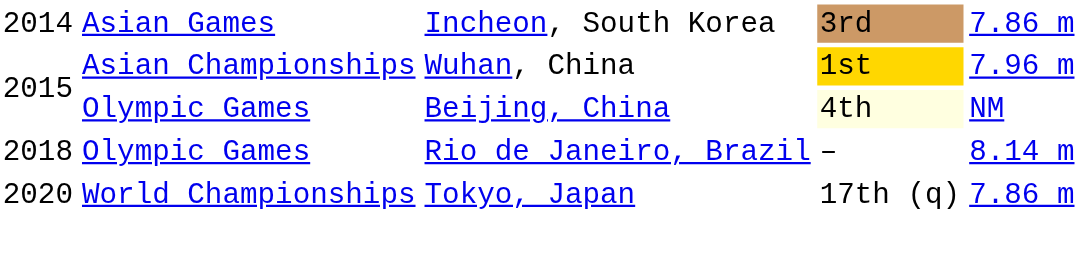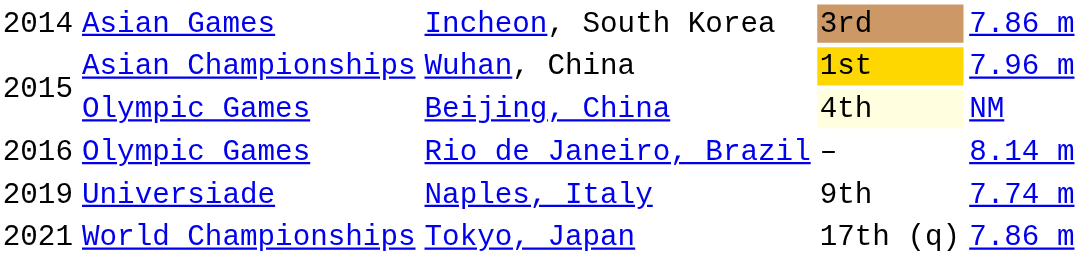Rio de Janeiro, Brazil | column 1: 2018 -> 2016
+ row: 2019 | Universiade | Naples, Italy | 9th | 7.74 m
Tokyo, Japan | column 1: 2020 -> 2021
